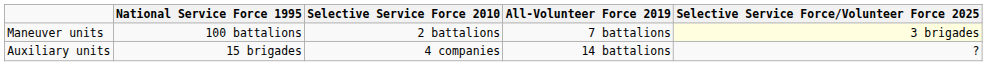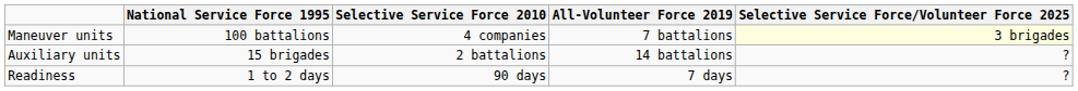Maneuver units | Selective Service Force 2010: 2 battalions -> 4 companies
Auxiliary units | Selective Service Force 2010: 4 companies -> 2 battalions
+ row: Readiness | 1 to 2 days | 90 days | 7 days | ?
